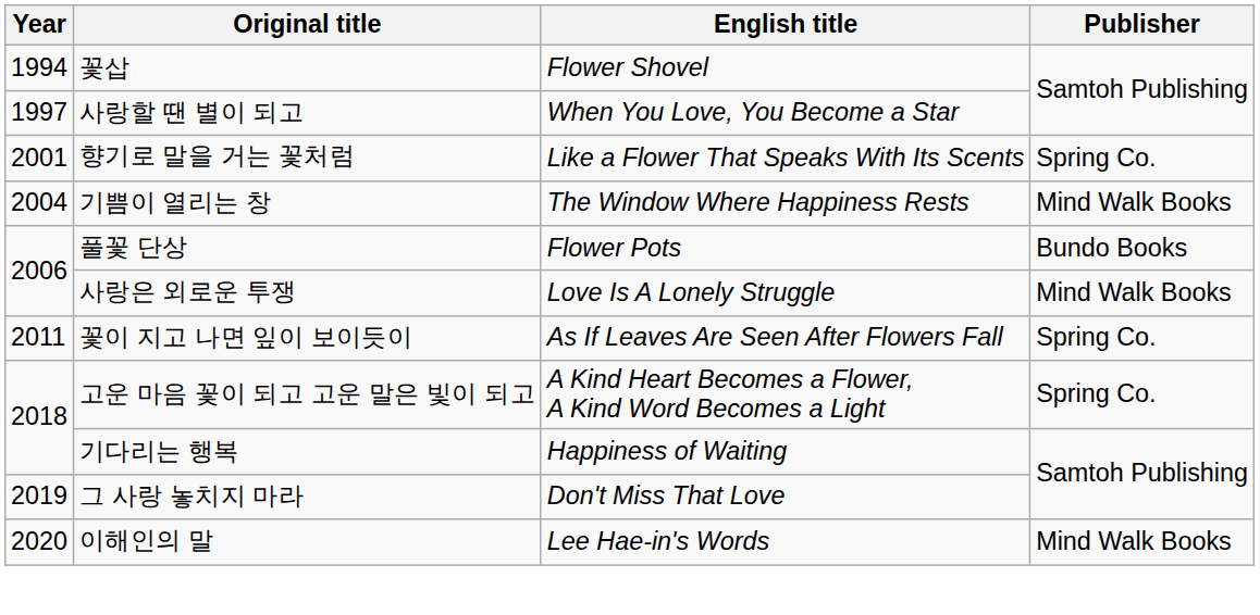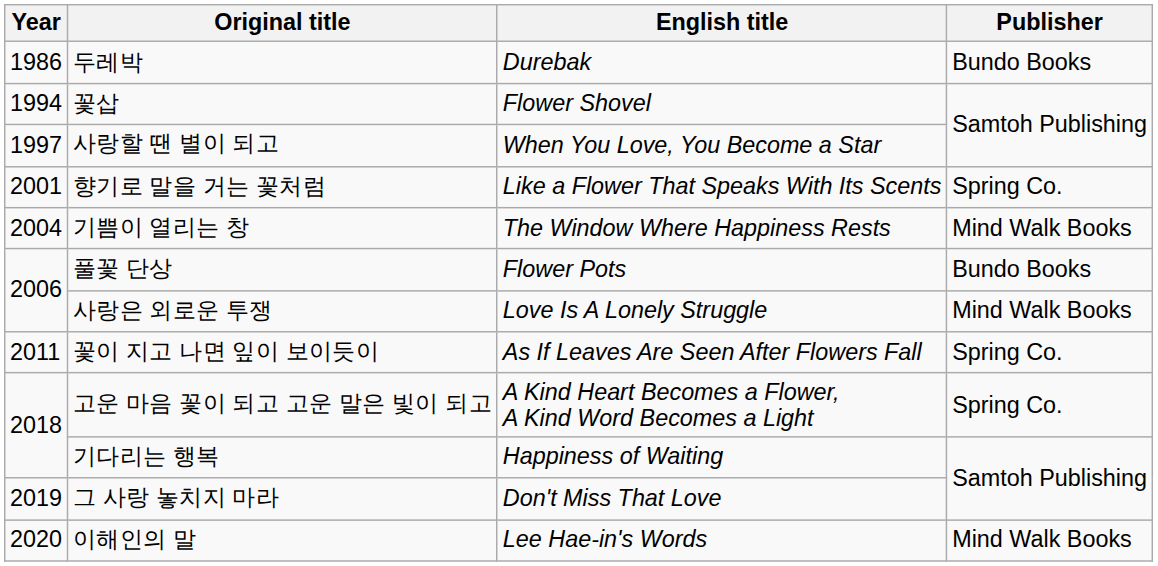+ row: 1986 | 두레박 | Durebak | Bundo Books
